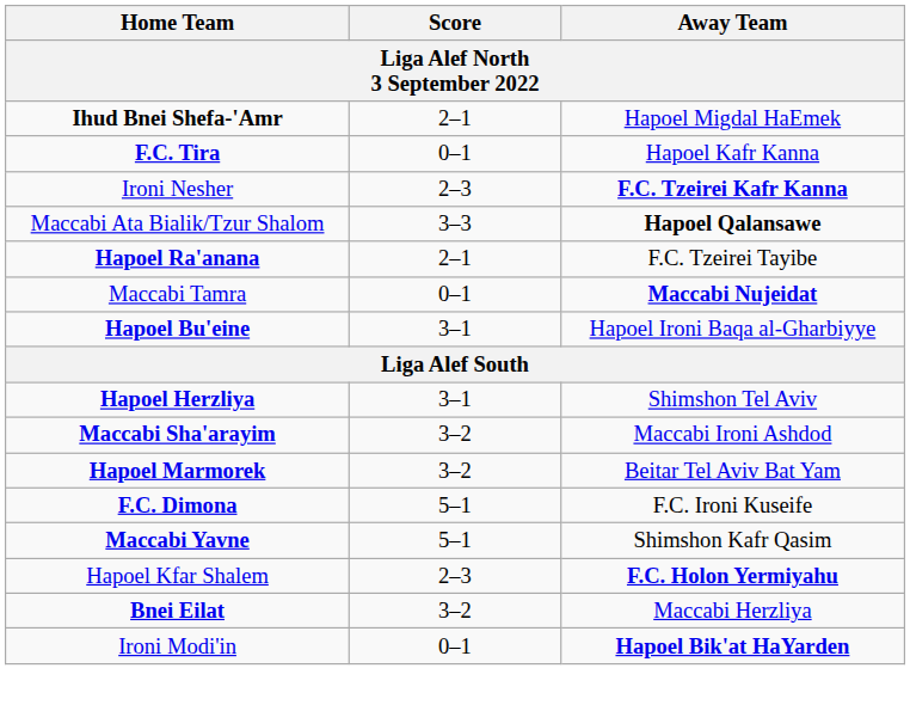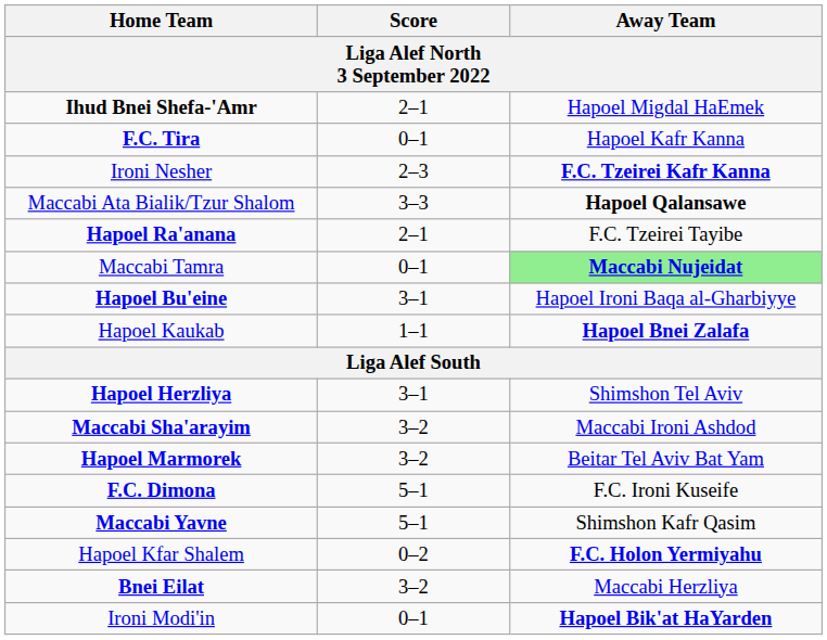Maccabi Tamra | Away Team: no background -> lightgreen background
+ row: Hapoel Kaukab | 1–1 | Hapoel Bnei Zalafa
Hapoel Kfar Shalem | Score: 2–3 -> 0–2
